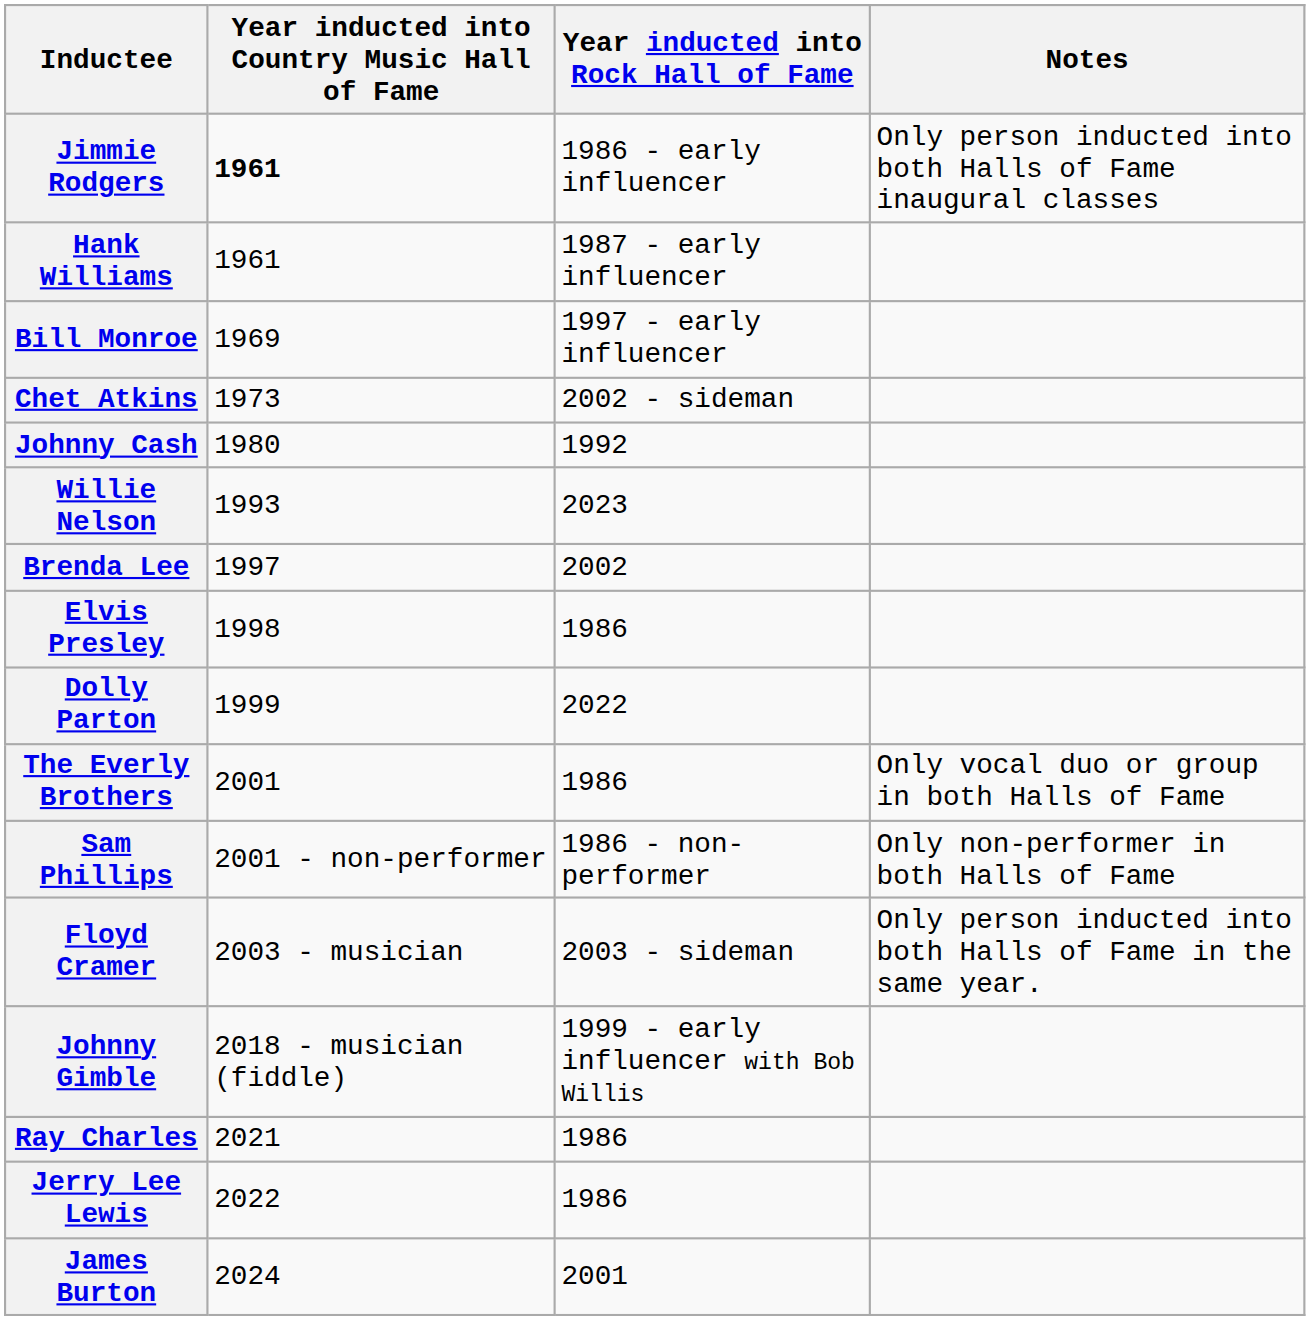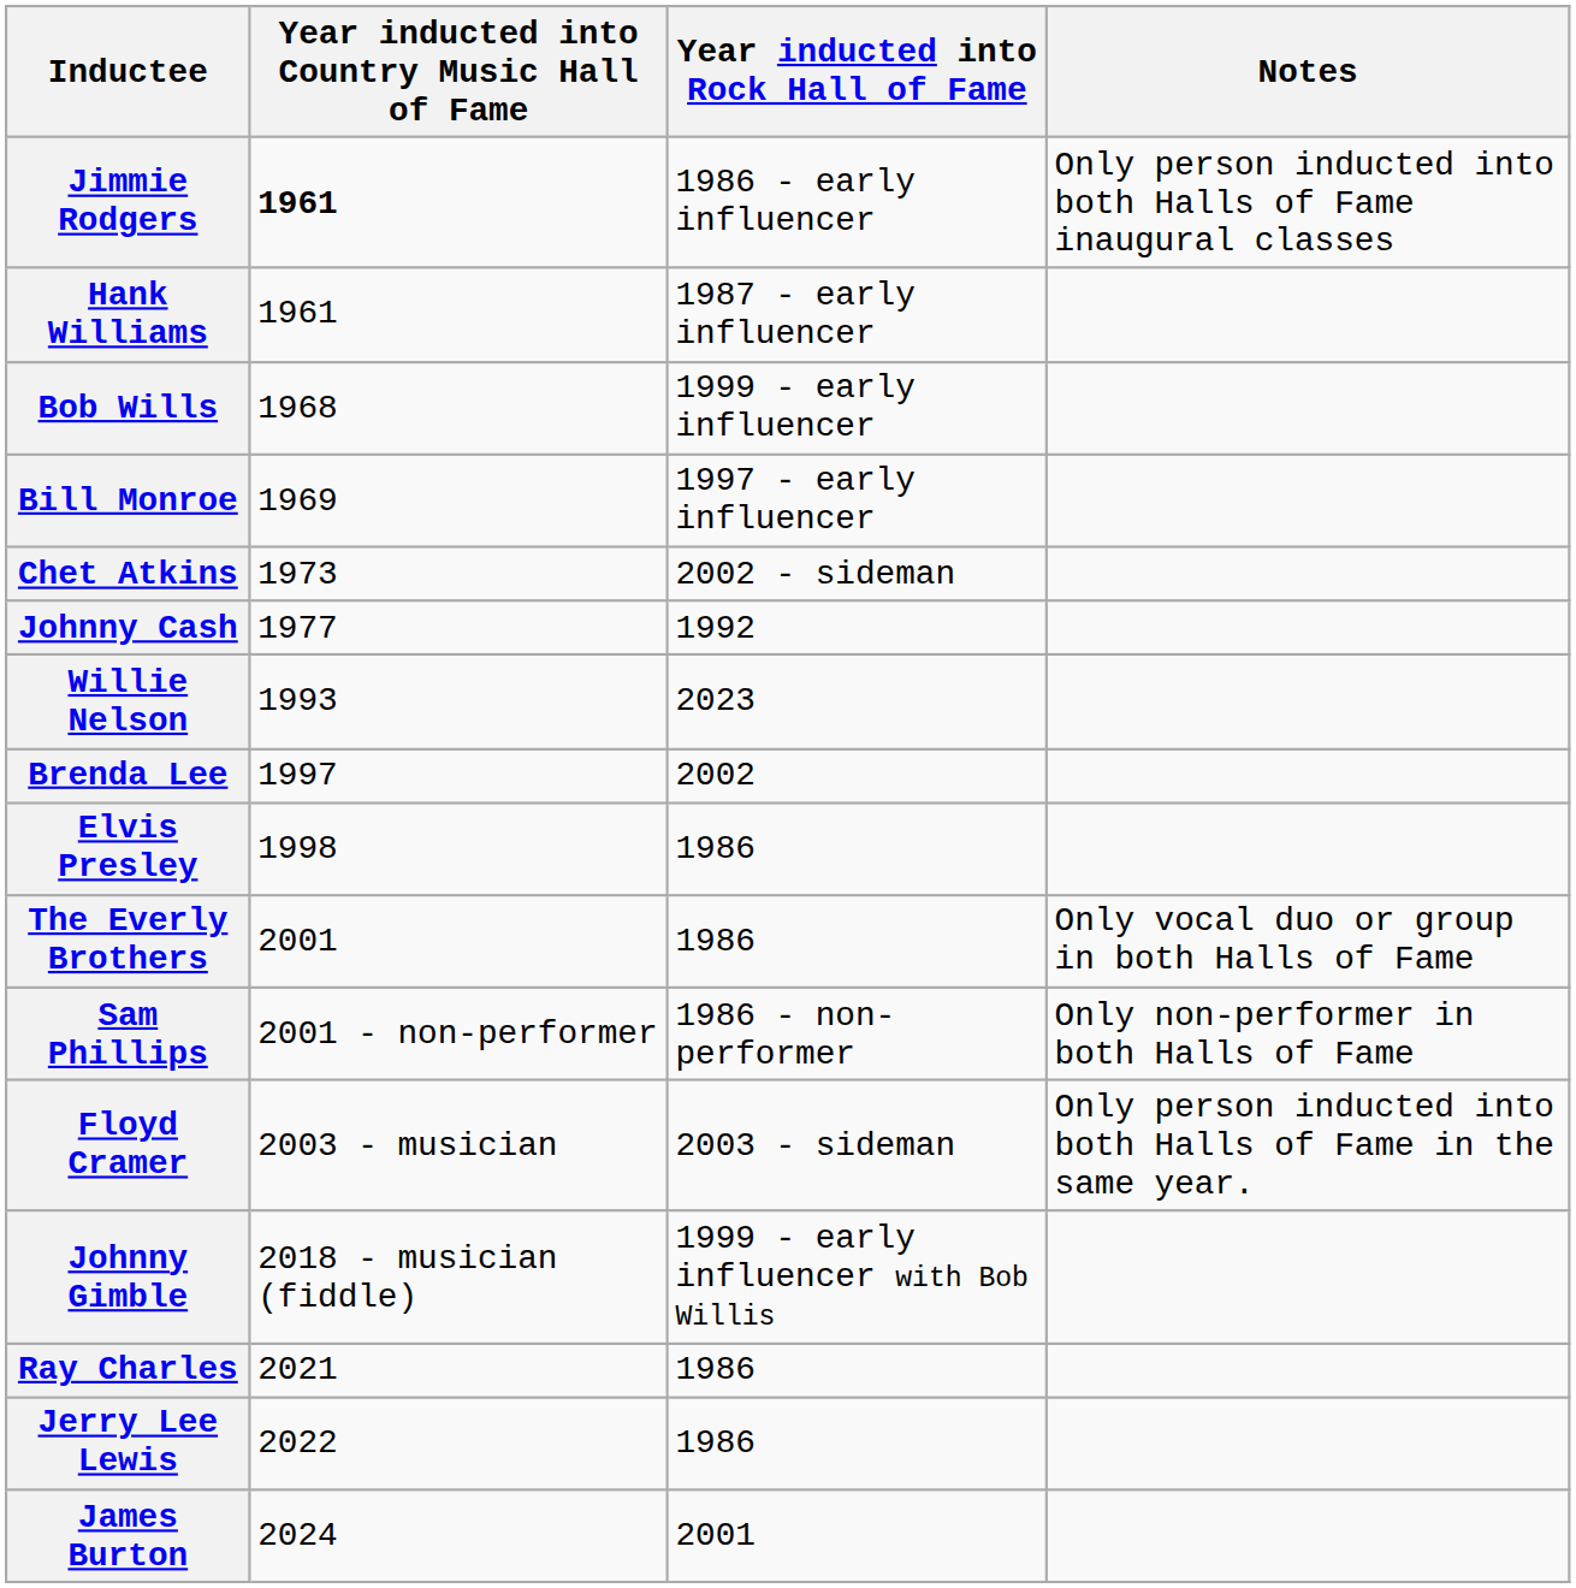+ row: Bob Wills | 1968 | 1999 - early influencer
Johnny Cash | Year inducted into Country Music Hall of Fame: 1980 -> 1977
- row: Dolly Parton | 1999 | 2022
